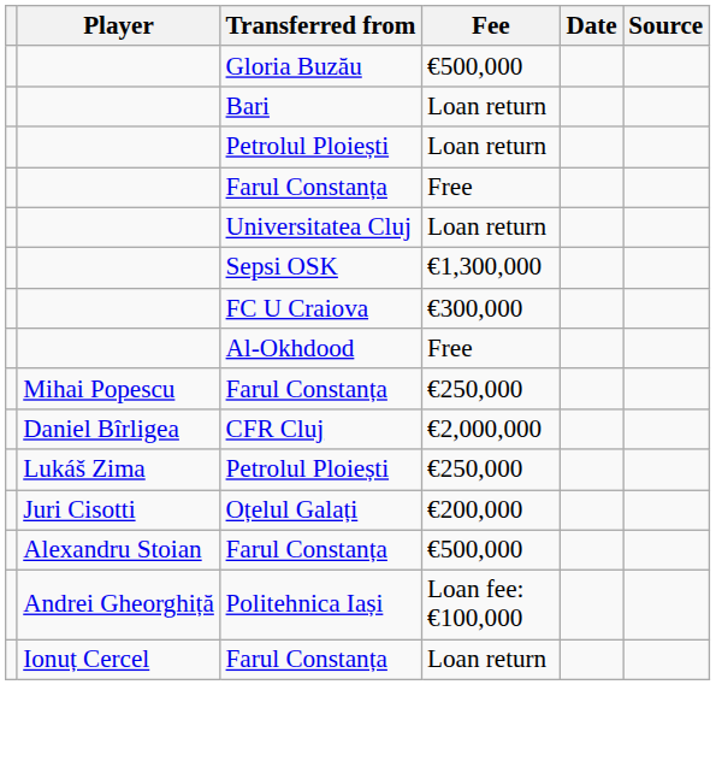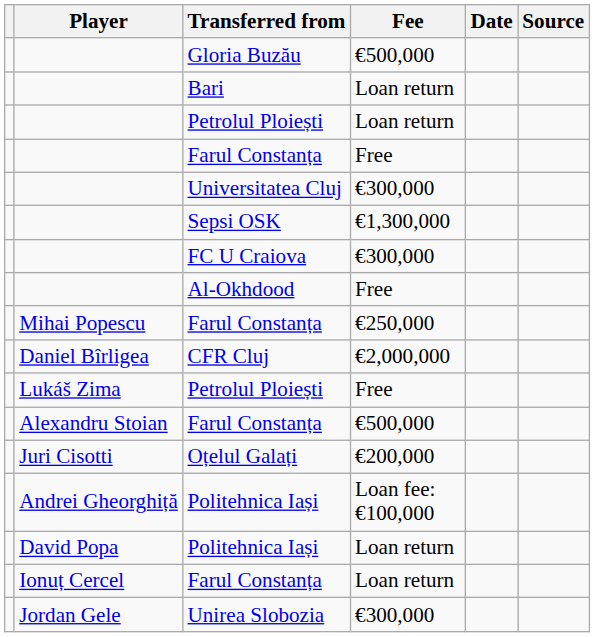Universitatea Cluj | Fee: Loan return -> €300,000
Lukáš Zima / Petrolul Ploiești | Fee: €250,000 -> Free
rows swapped: Oțelul Galați <-> Alexandru Stoian / Farul Constanța
+ row: David Popa | Politehnica Iași | Loan return
+ row: Jordan Gele | Unirea Slobozia | €300,000
